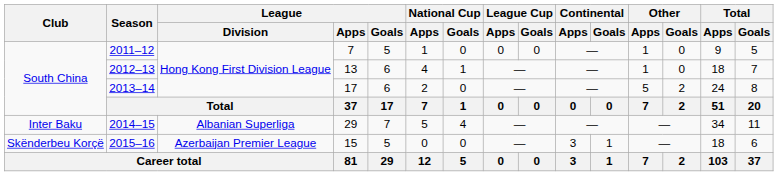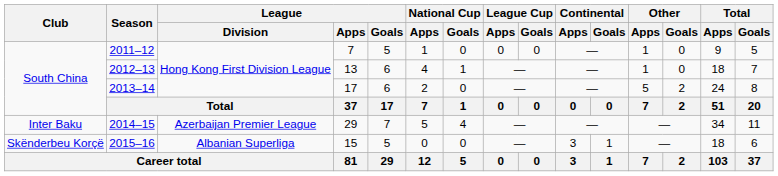2014–15 | League / Division: Albanian Superliga -> Azerbaijan Premier League
2015–16 | League / Division: Azerbaijan Premier League -> Albanian Superliga
